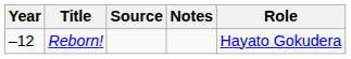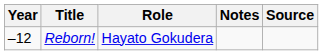columns swapped: Role <-> Source
